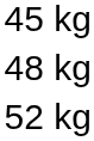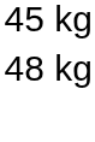- row: 52 kg
